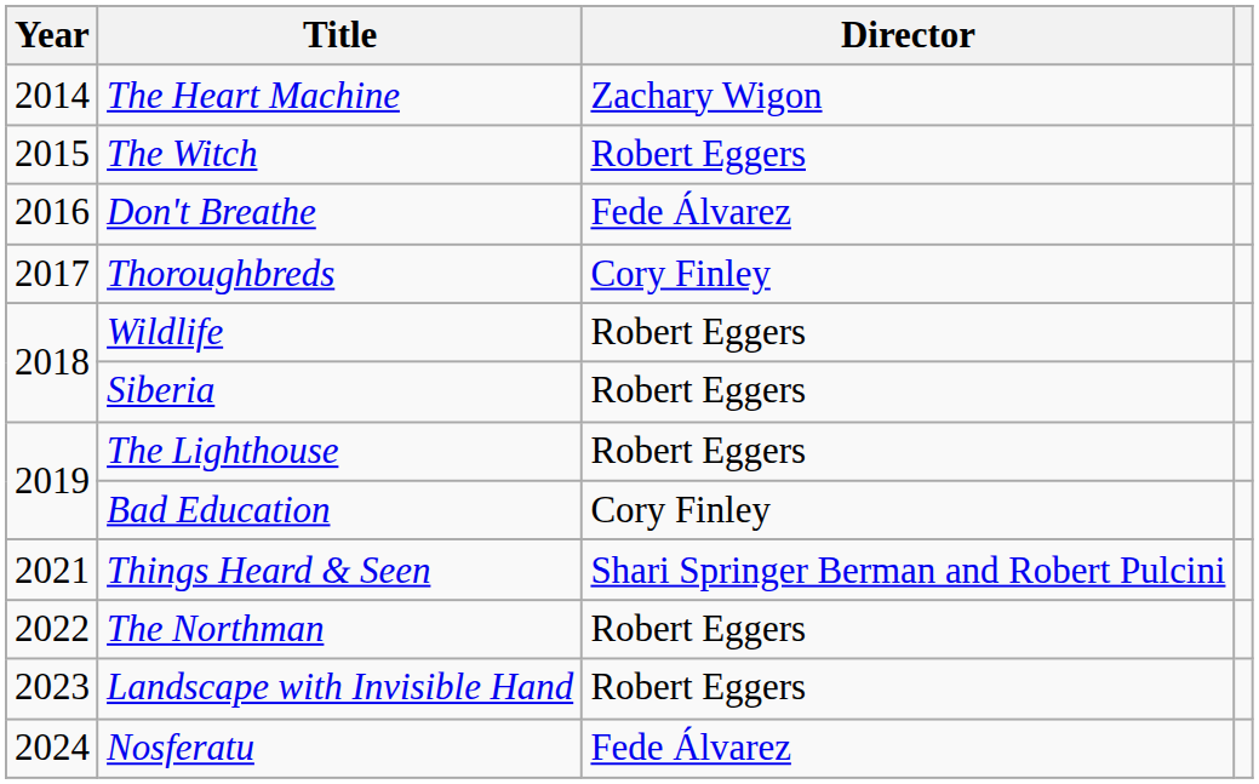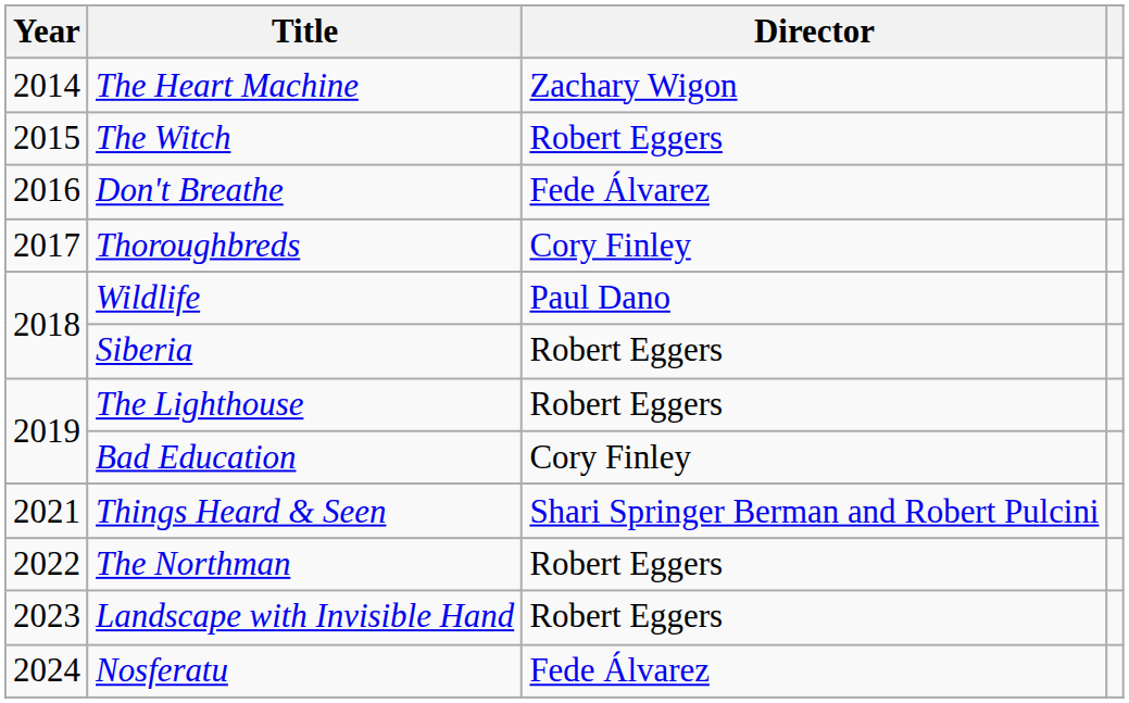Wildlife | Director: Robert Eggers -> Paul Dano
